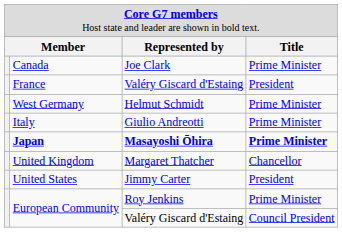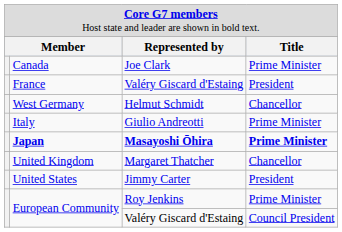West Germany | column 4: Prime Minister -> Chancellor
